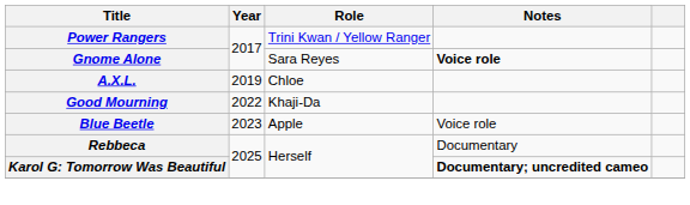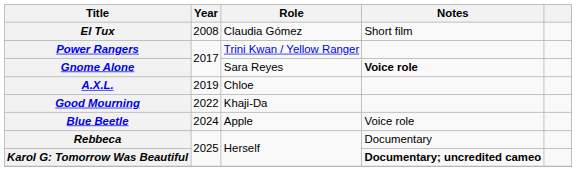+ row: El Tux | 2008 | Claudia Gómez | Short film
Blue Beetle | Year: 2023 -> 2024
